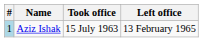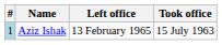columns swapped: Took office <-> Left office
